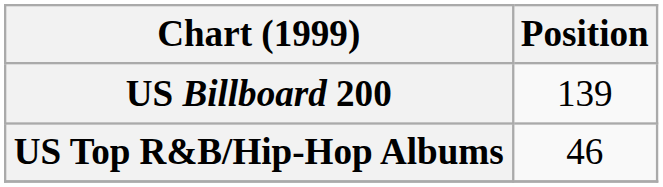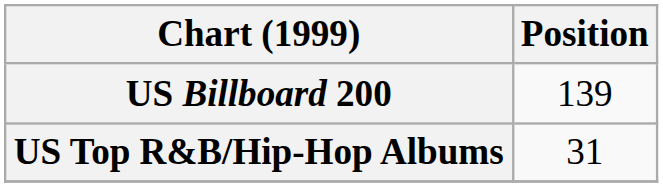US Top R&B/Hip-Hop Albums | Position: 46 -> 31
